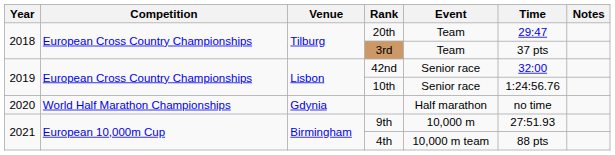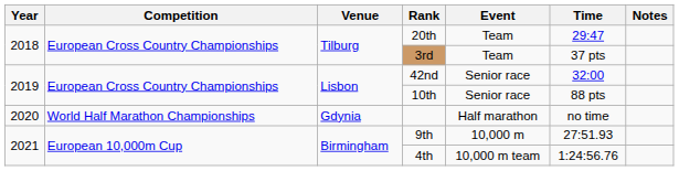10th | Time: 1:24:56.76 -> 88 pts
4th | Time: 88 pts -> 1:24:56.76
